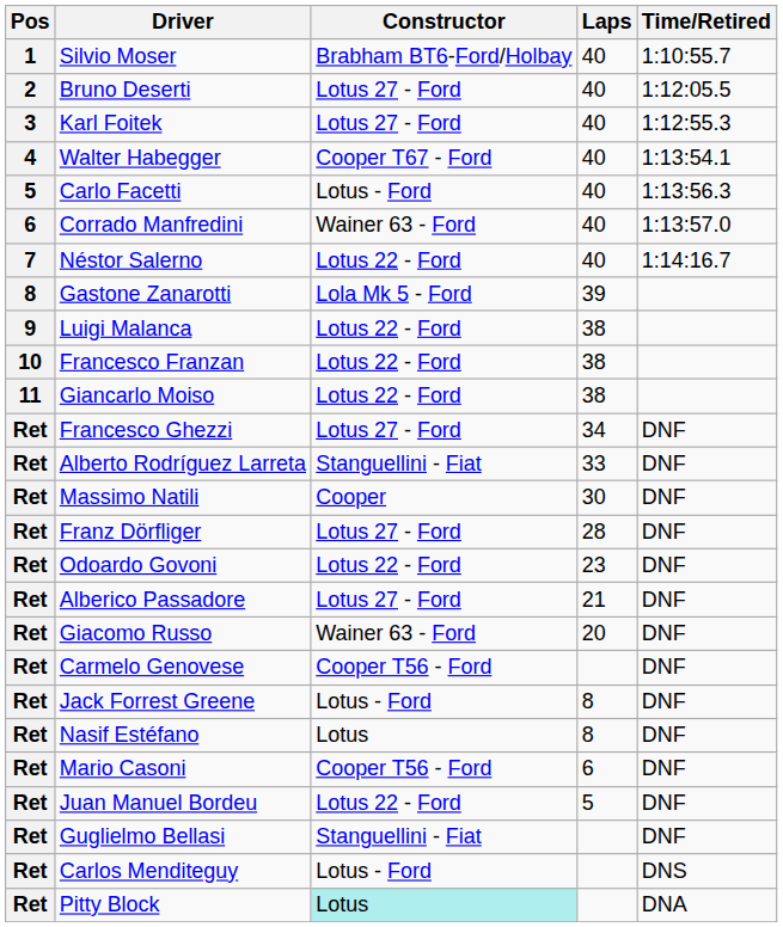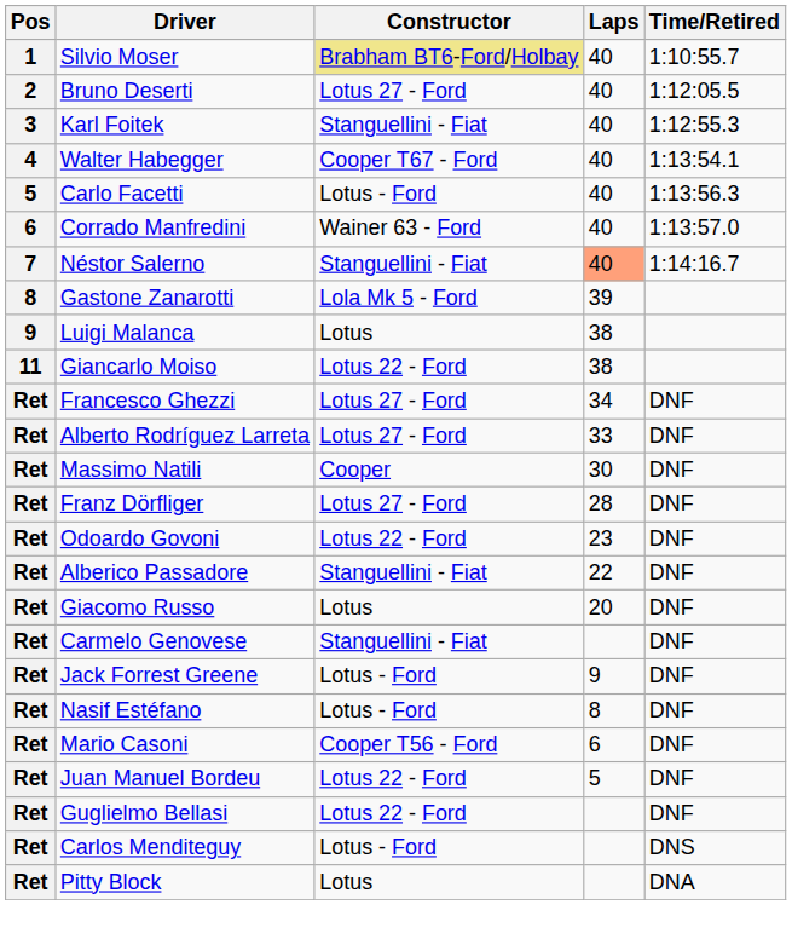Silvio Moser | Constructor: no background -> khaki background
Karl Foitek | Constructor: Lotus 27 - Ford -> Stanguellini - Fiat
Néstor Salerno | Constructor: Lotus 22 - Ford -> Stanguellini - Fiat
Néstor Salerno | Laps: no background -> lightsalmon background
Luigi Malanca | Constructor: Lotus 22 - Ford -> Lotus
- row: 10 | Francesco Franzan | Lotus 22 - Ford | 38
Alberto Rodríguez Larreta | Constructor: Stanguellini - Fiat -> Lotus 27 - Ford
Alberico Passadore | Constructor: Lotus 27 - Ford -> Stanguellini - Fiat
Alberico Passadore | Laps: 21 -> 22
Giacomo Russo | Constructor: Wainer 63 - Ford -> Lotus
Carmelo Genovese | Constructor: Cooper T56 - Ford -> Stanguellini - Fiat
Jack Forrest Greene | Laps: 8 -> 9
Nasif Estéfano | Constructor: Lotus -> Lotus - Ford
Guglielmo Bellasi | Constructor: Stanguellini - Fiat -> Lotus 22 - Ford
Pitty Block | Constructor: paleturquoise background -> no background
